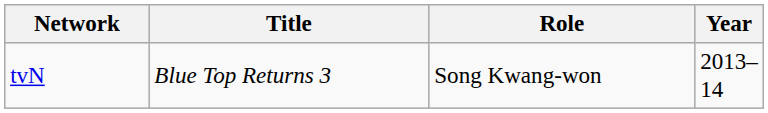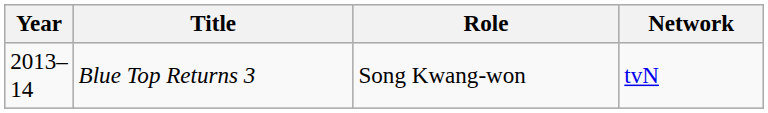columns swapped: Year <-> Network
